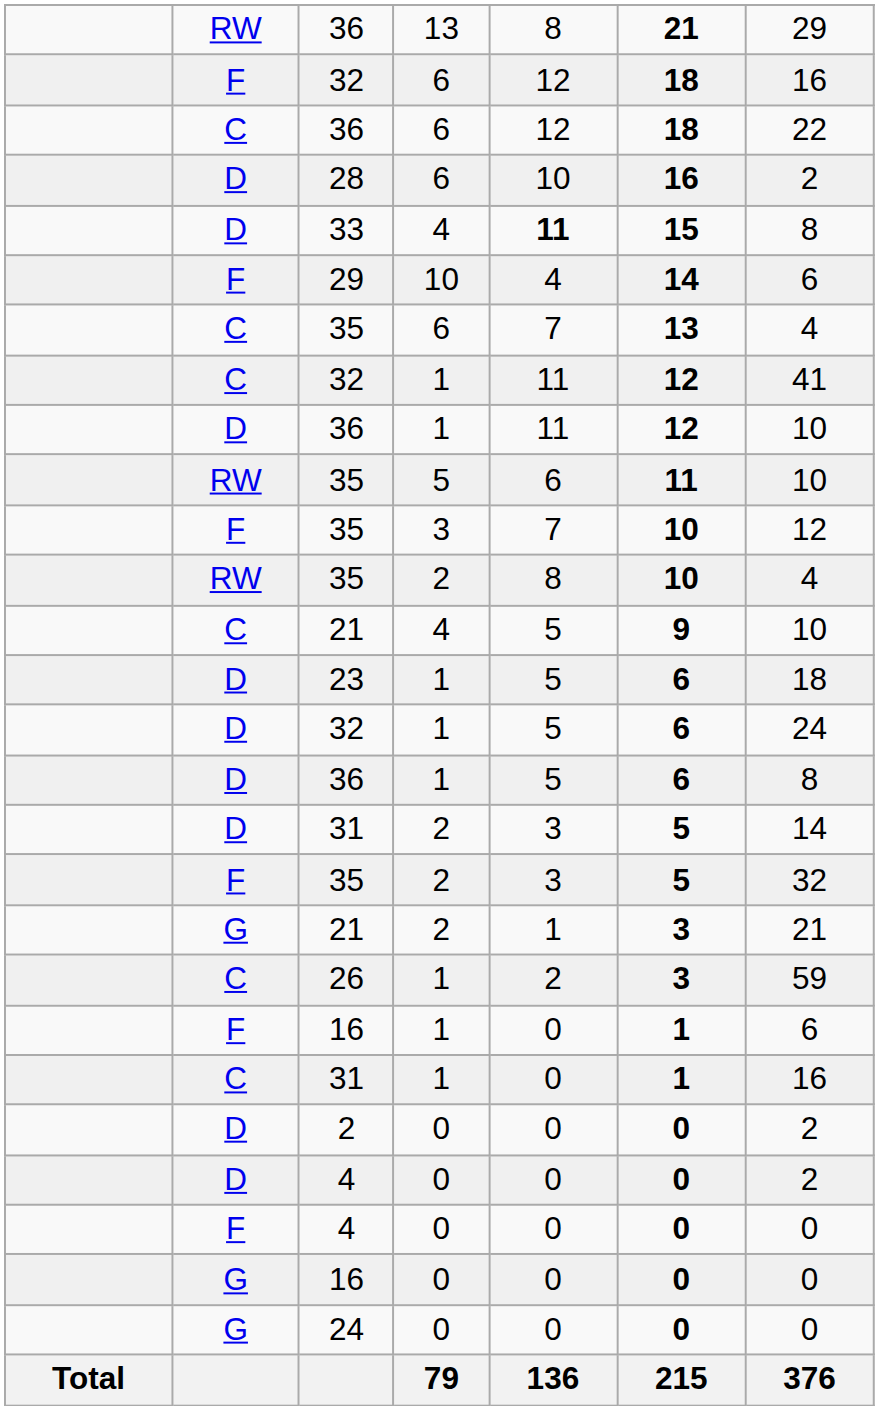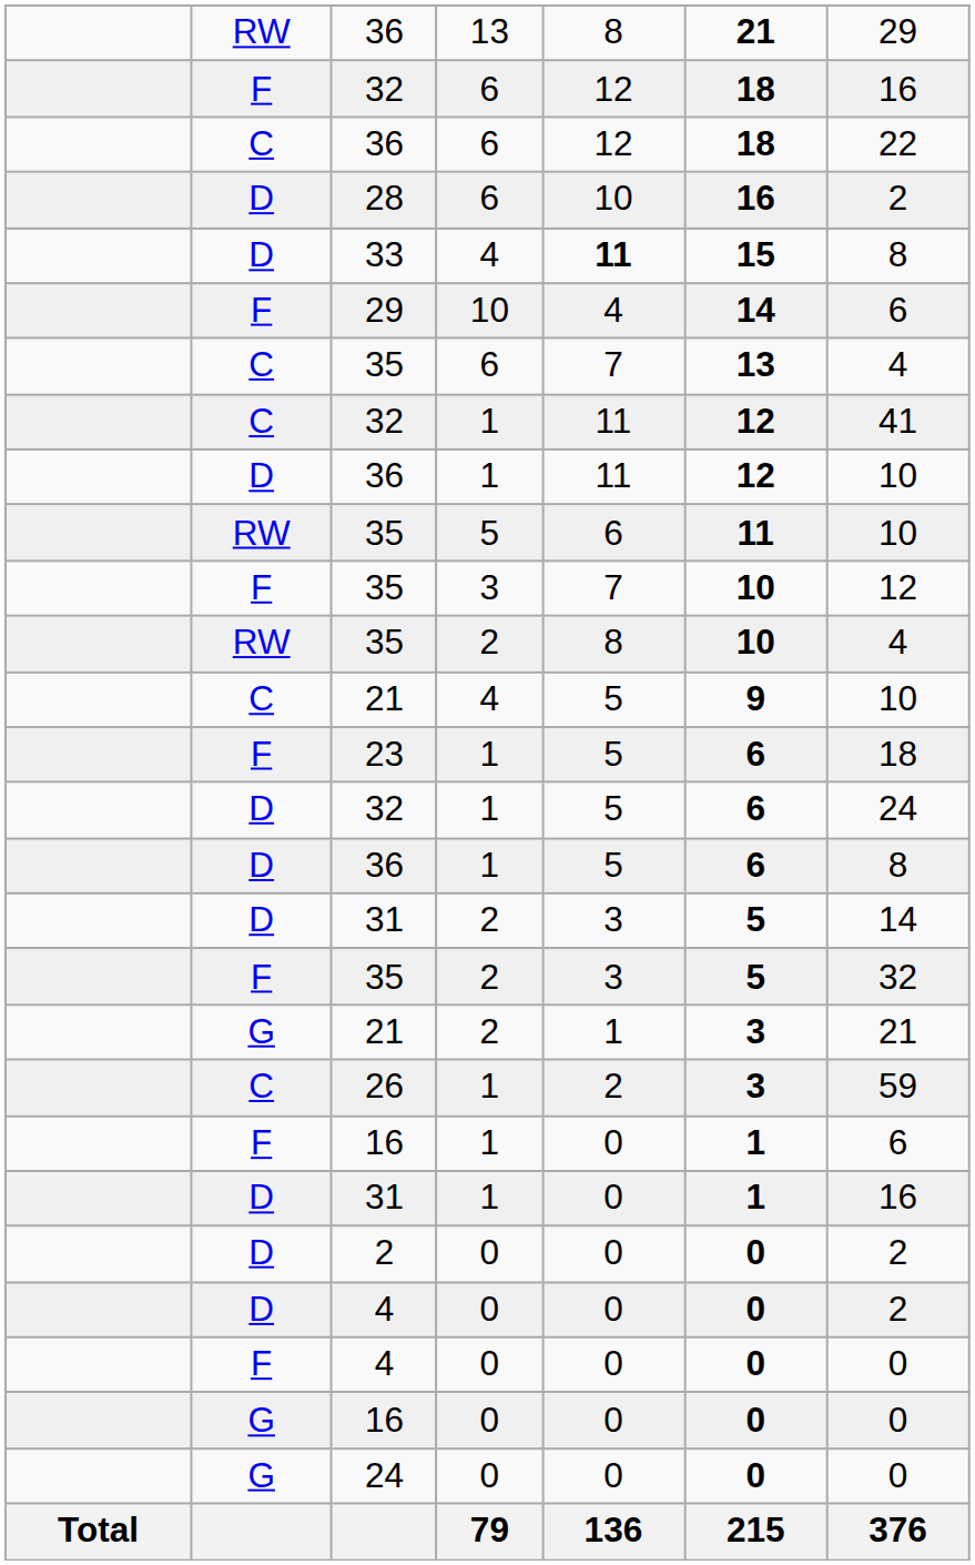23 | column 2: D -> F
31 / 1 | column 2: C -> D
